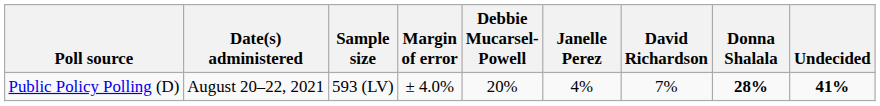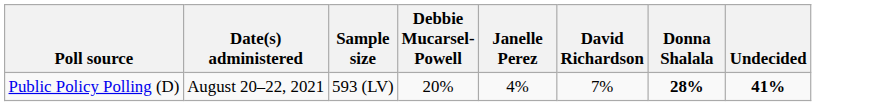- column: Margin of error | ± 4.0%
